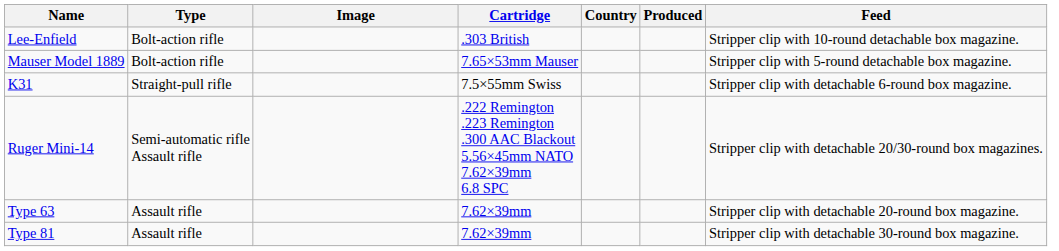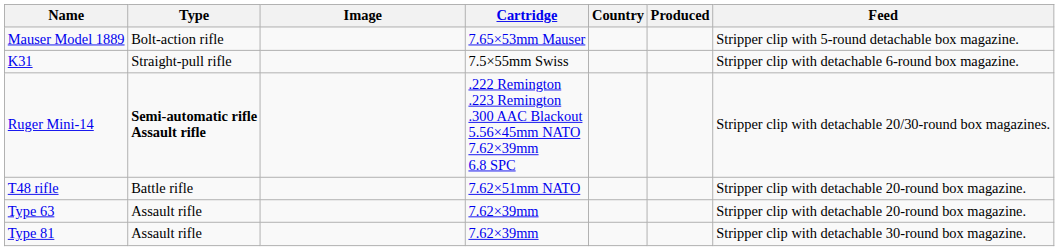- row: Lee-Enfield | Bolt-action rifle | .303 British | Stripper clip with 10-round detachable box magazine.
Ruger Mini-14 | Type: normal -> bold
+ row: T48 rifle | Battle rifle | 7.62×51mm NATO | Stripper clip with detachable 20-round box magazine.
